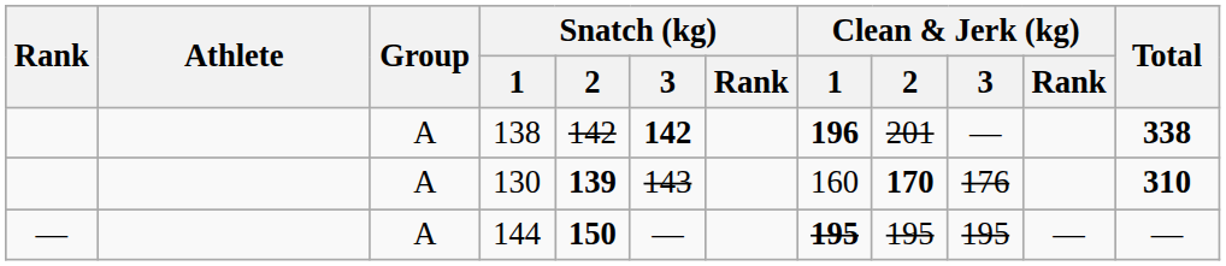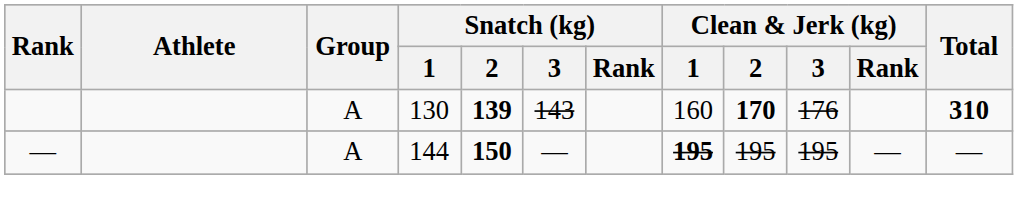- row: A | 138 | 142 | 142 | 196 | 201 | — | 338
